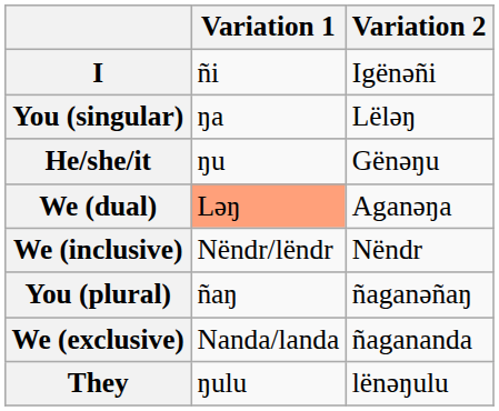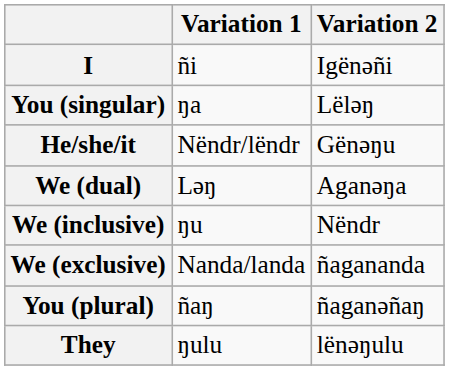He/she/it | Variation 1: ŋu -> Nëndr/lëndr
We (dual) | Variation 1: lightsalmon background -> no background
We (inclusive) | Variation 1: Nëndr/lëndr -> ŋu
rows swapped: We (exclusive) <-> You (plural)
